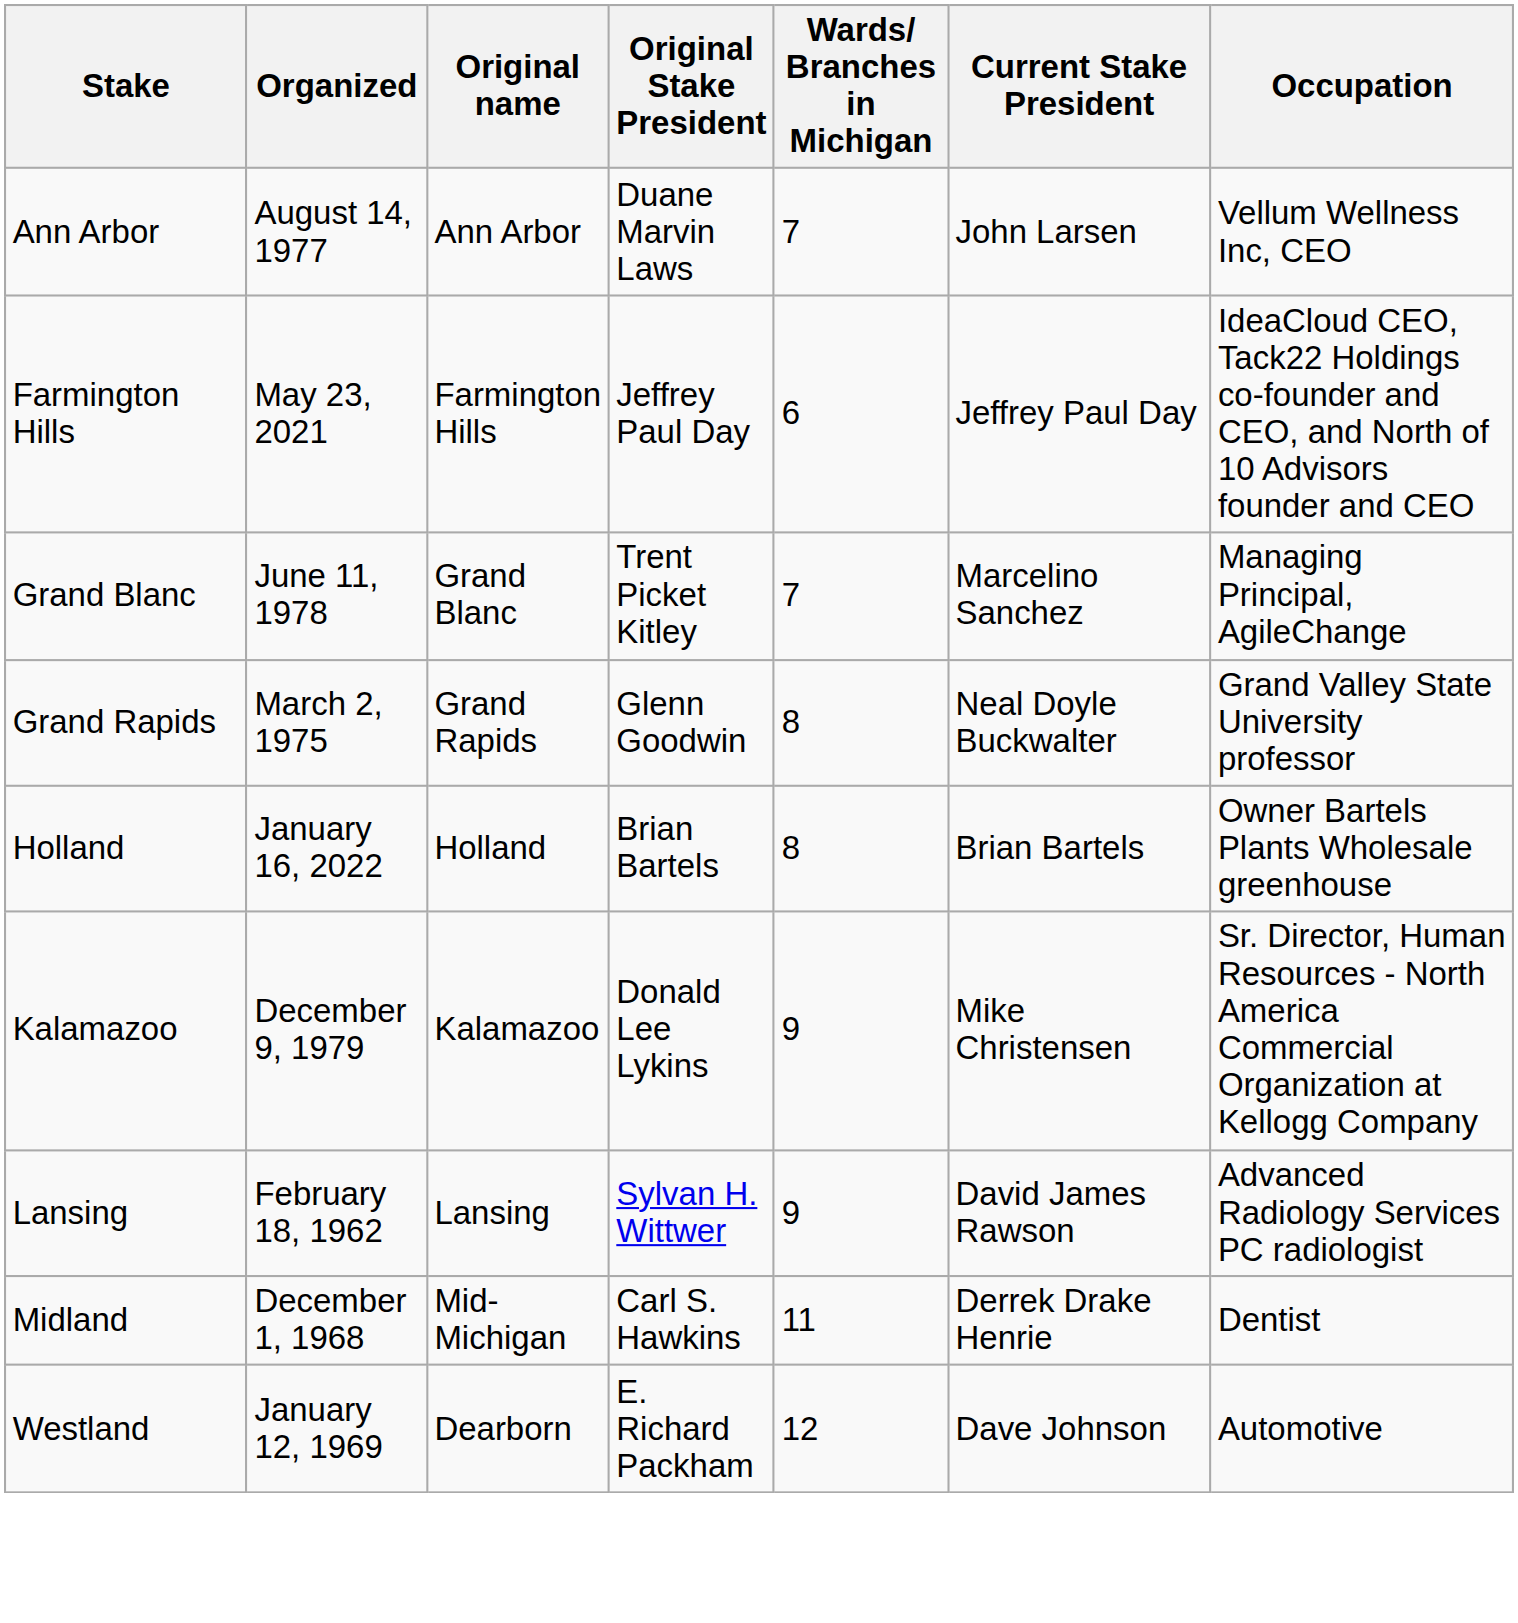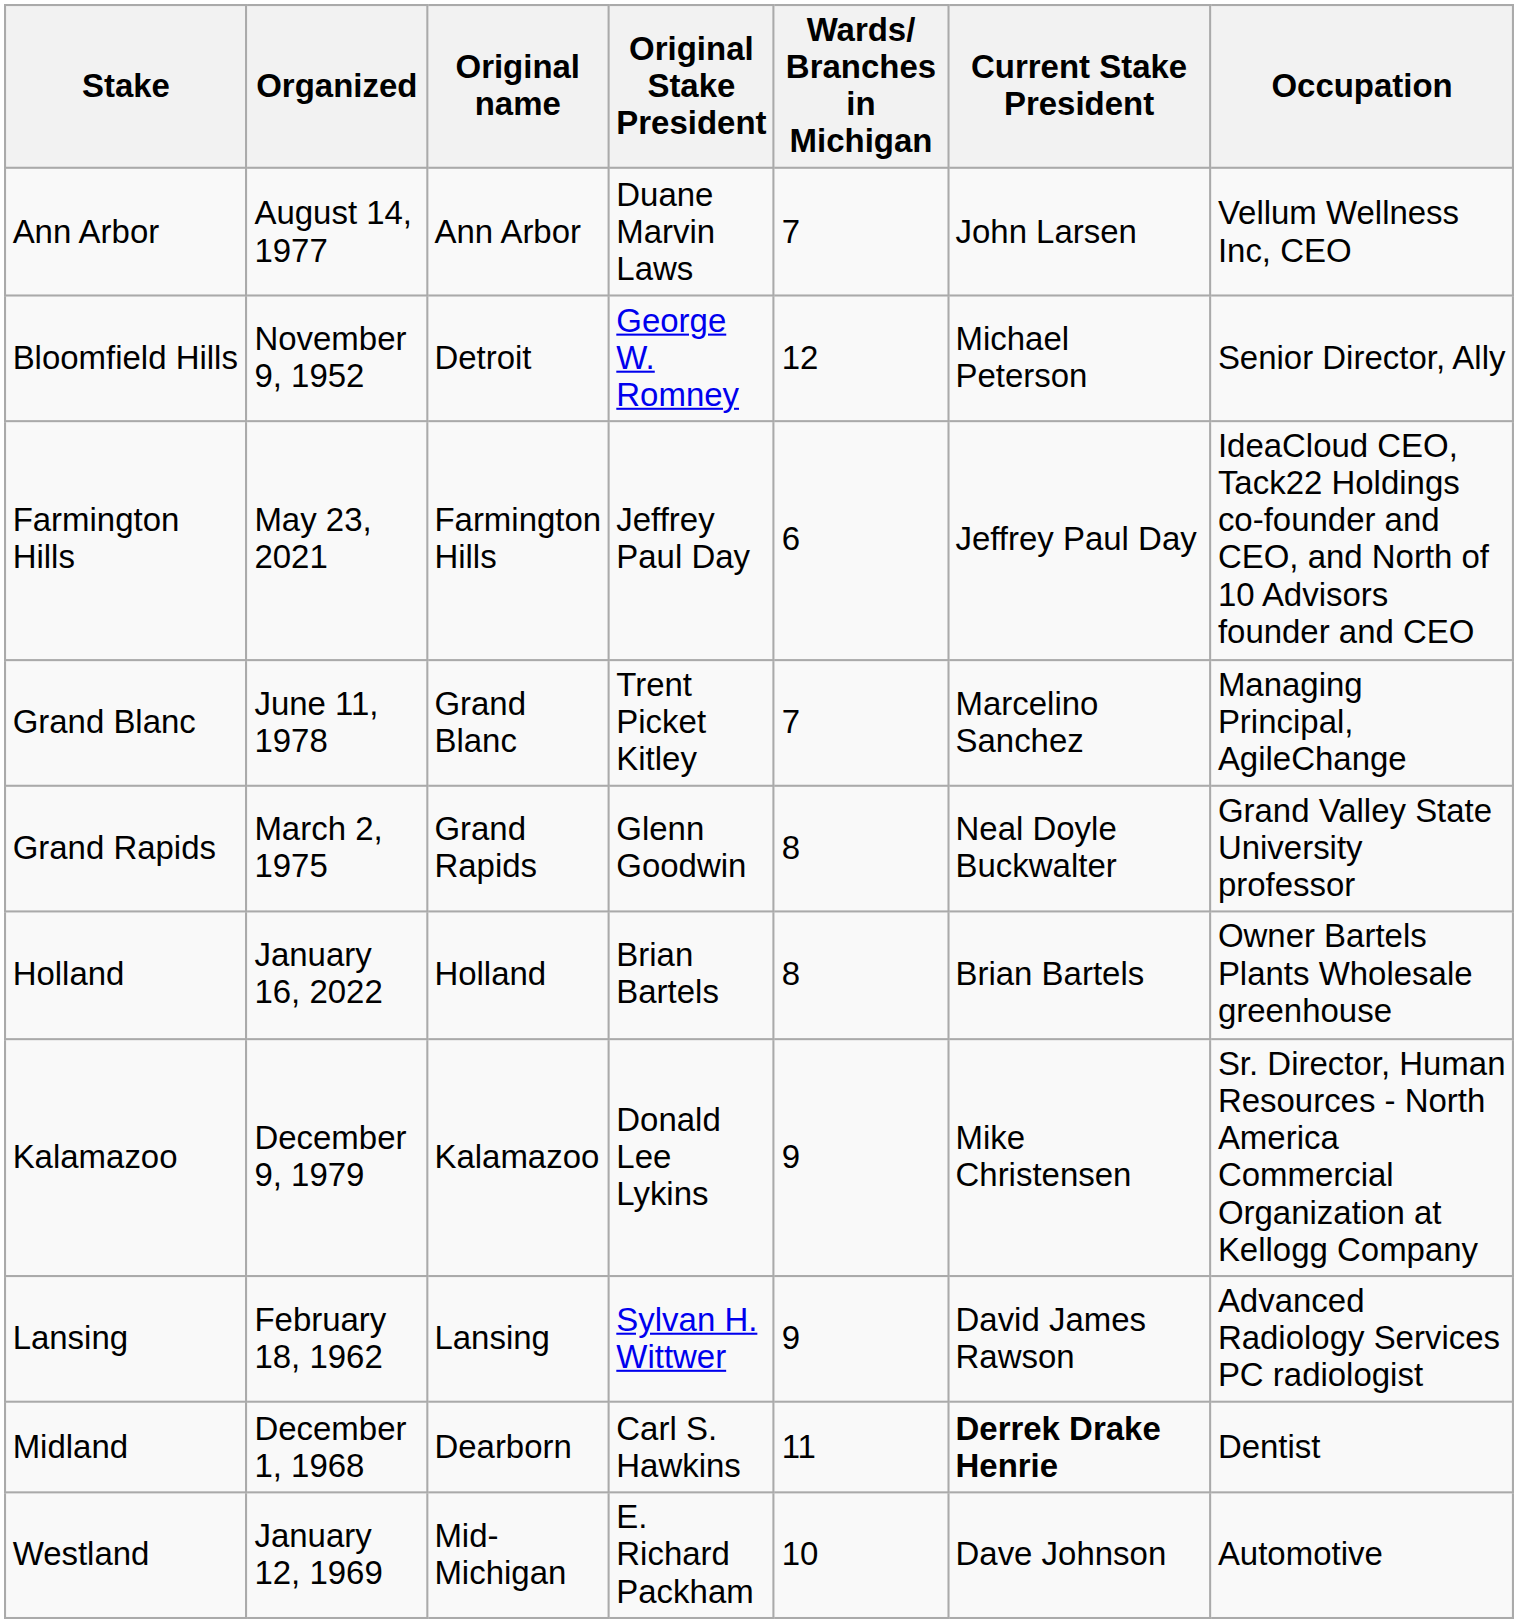+ row: Bloomfield Hills | November 9, 1952 | Detroit | George W. Romney | 12 | Michael Peterson | Senior Director, Ally
Midland | Original name: Mid-Michigan -> Dearborn
Midland | Current Stake President: normal -> bold
Westland | Original name: Dearborn -> Mid-Michigan
Westland | Wards/ Branches in Michigan: 12 -> 10
